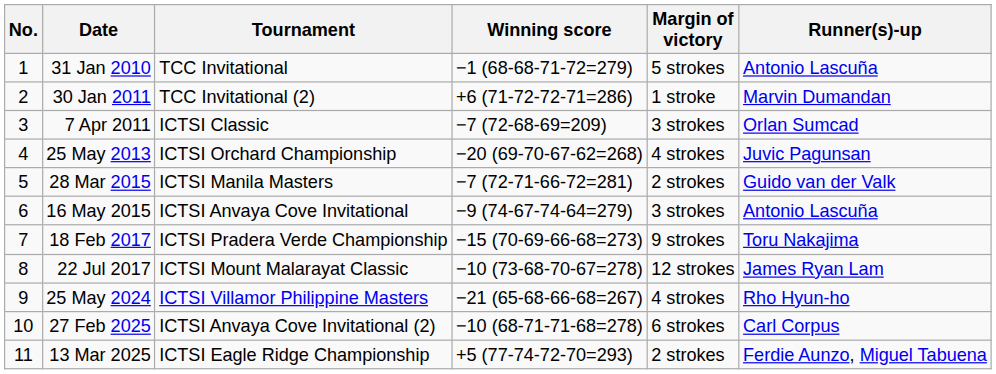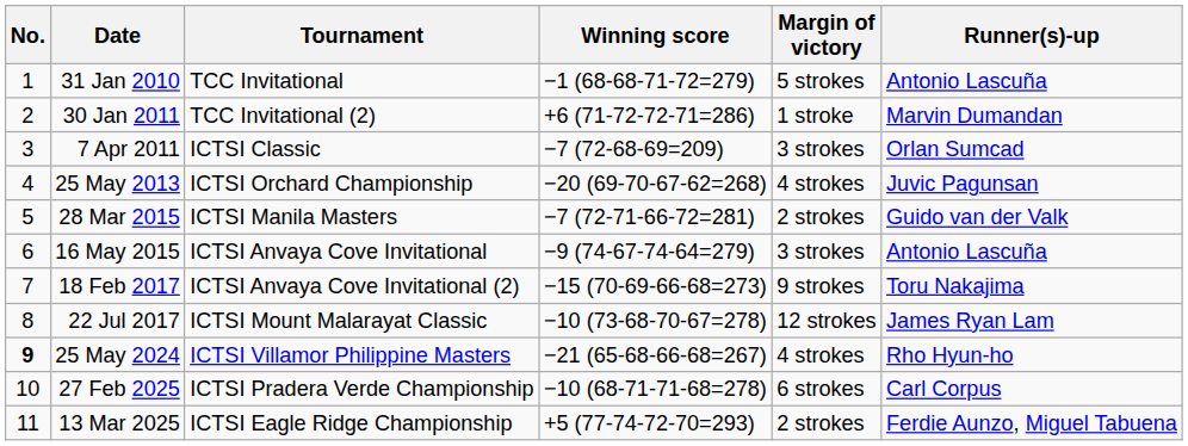18 Feb 2017 | Tournament: ICTSI Pradera Verde Championship -> ICTSI Anvaya Cove Invitational (2)
25 May 2024 | No.: normal -> bold
27 Feb 2025 | Tournament: ICTSI Anvaya Cove Invitational (2) -> ICTSI Pradera Verde Championship
